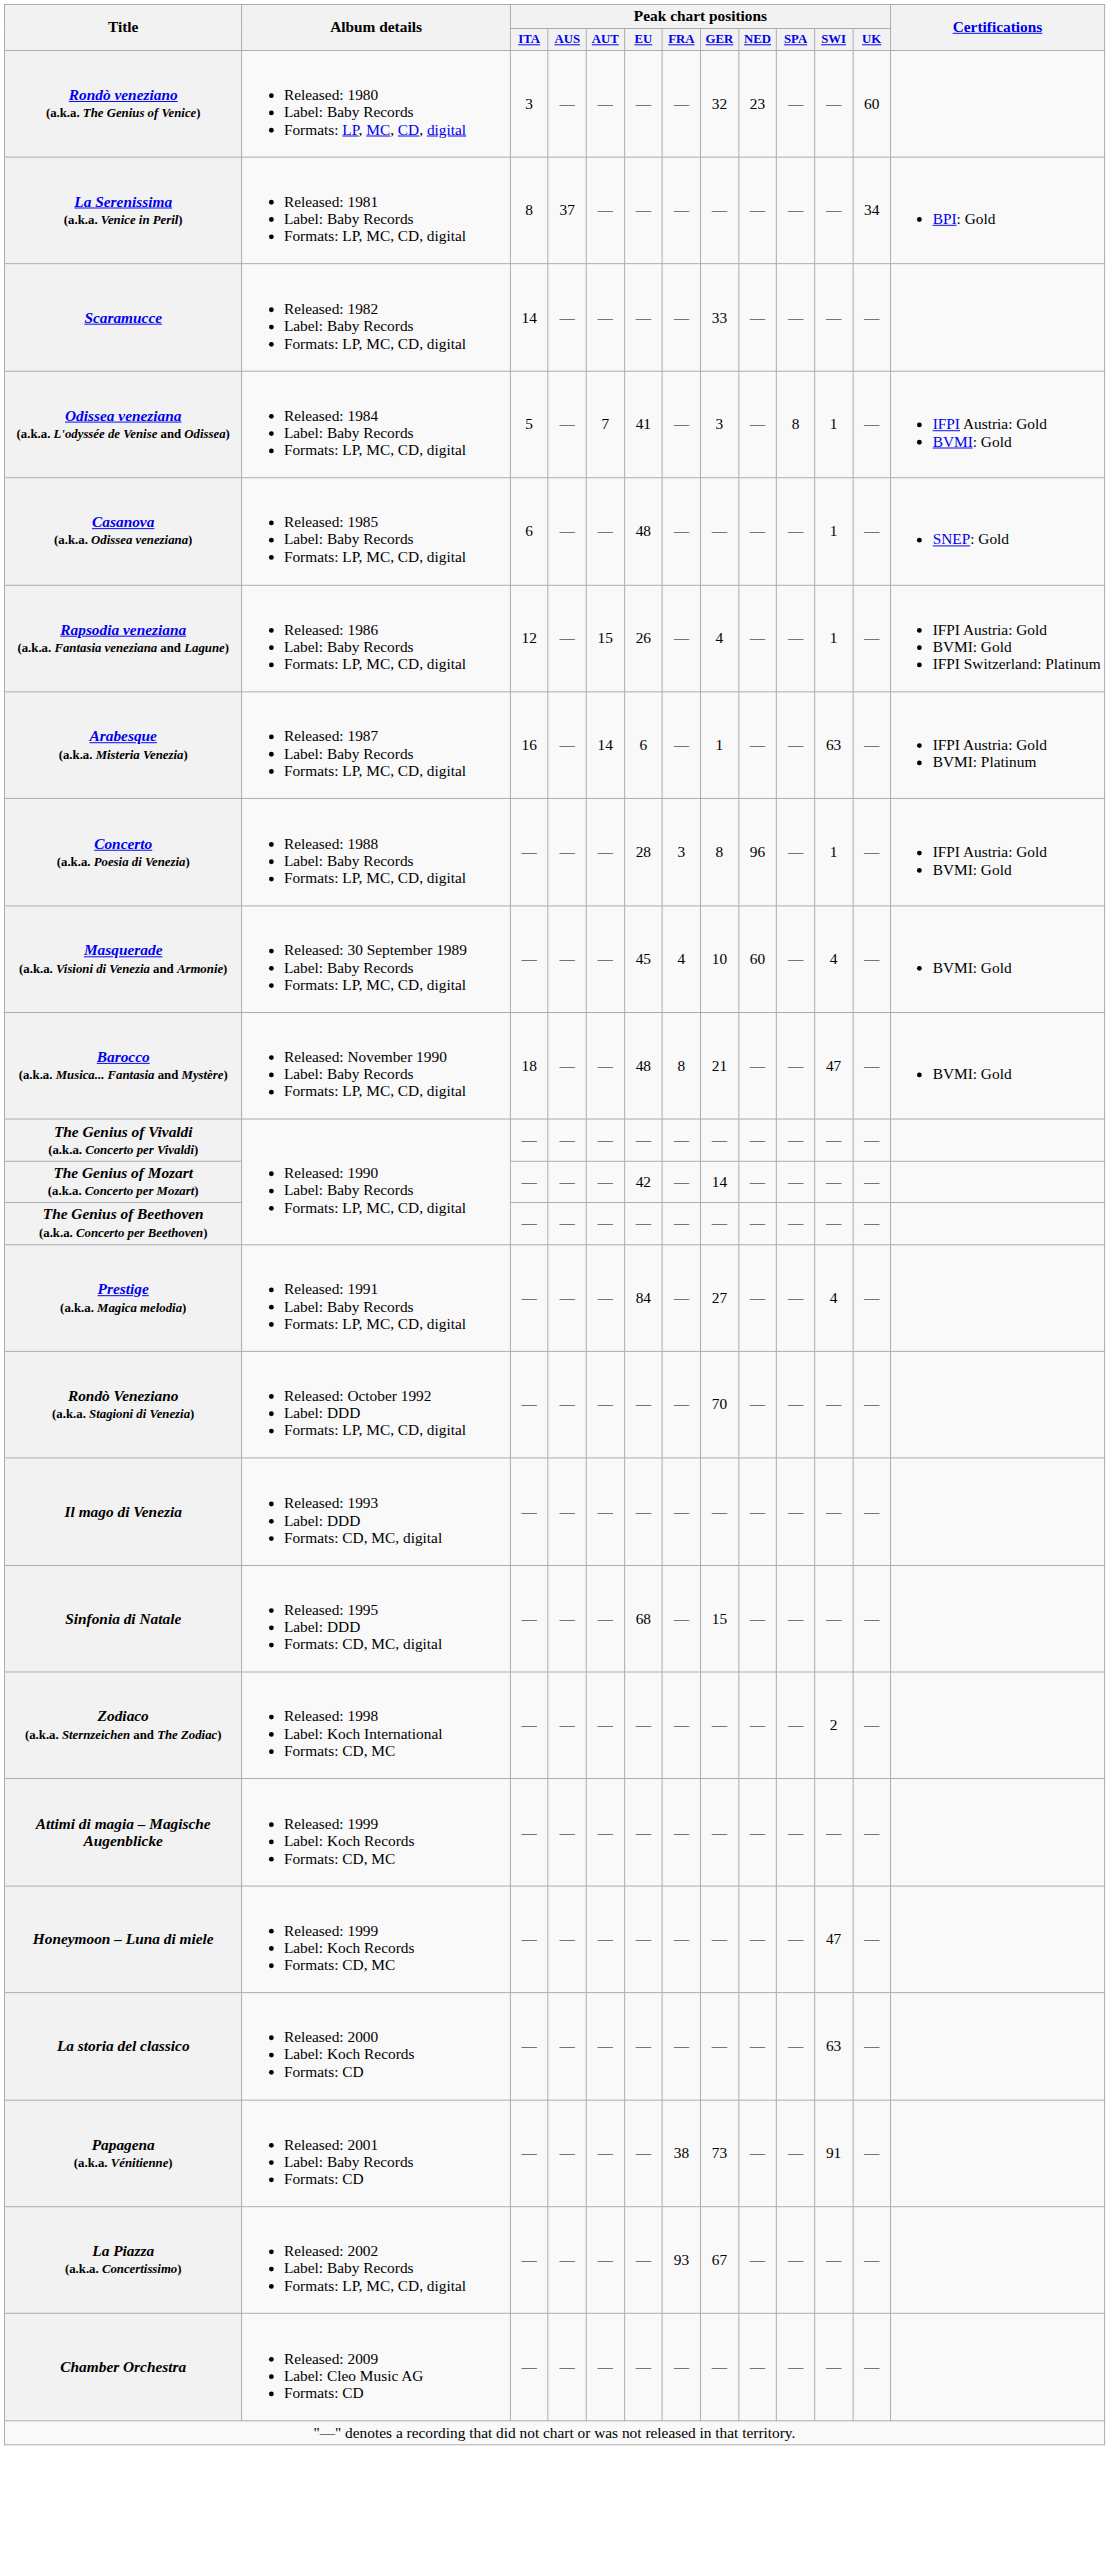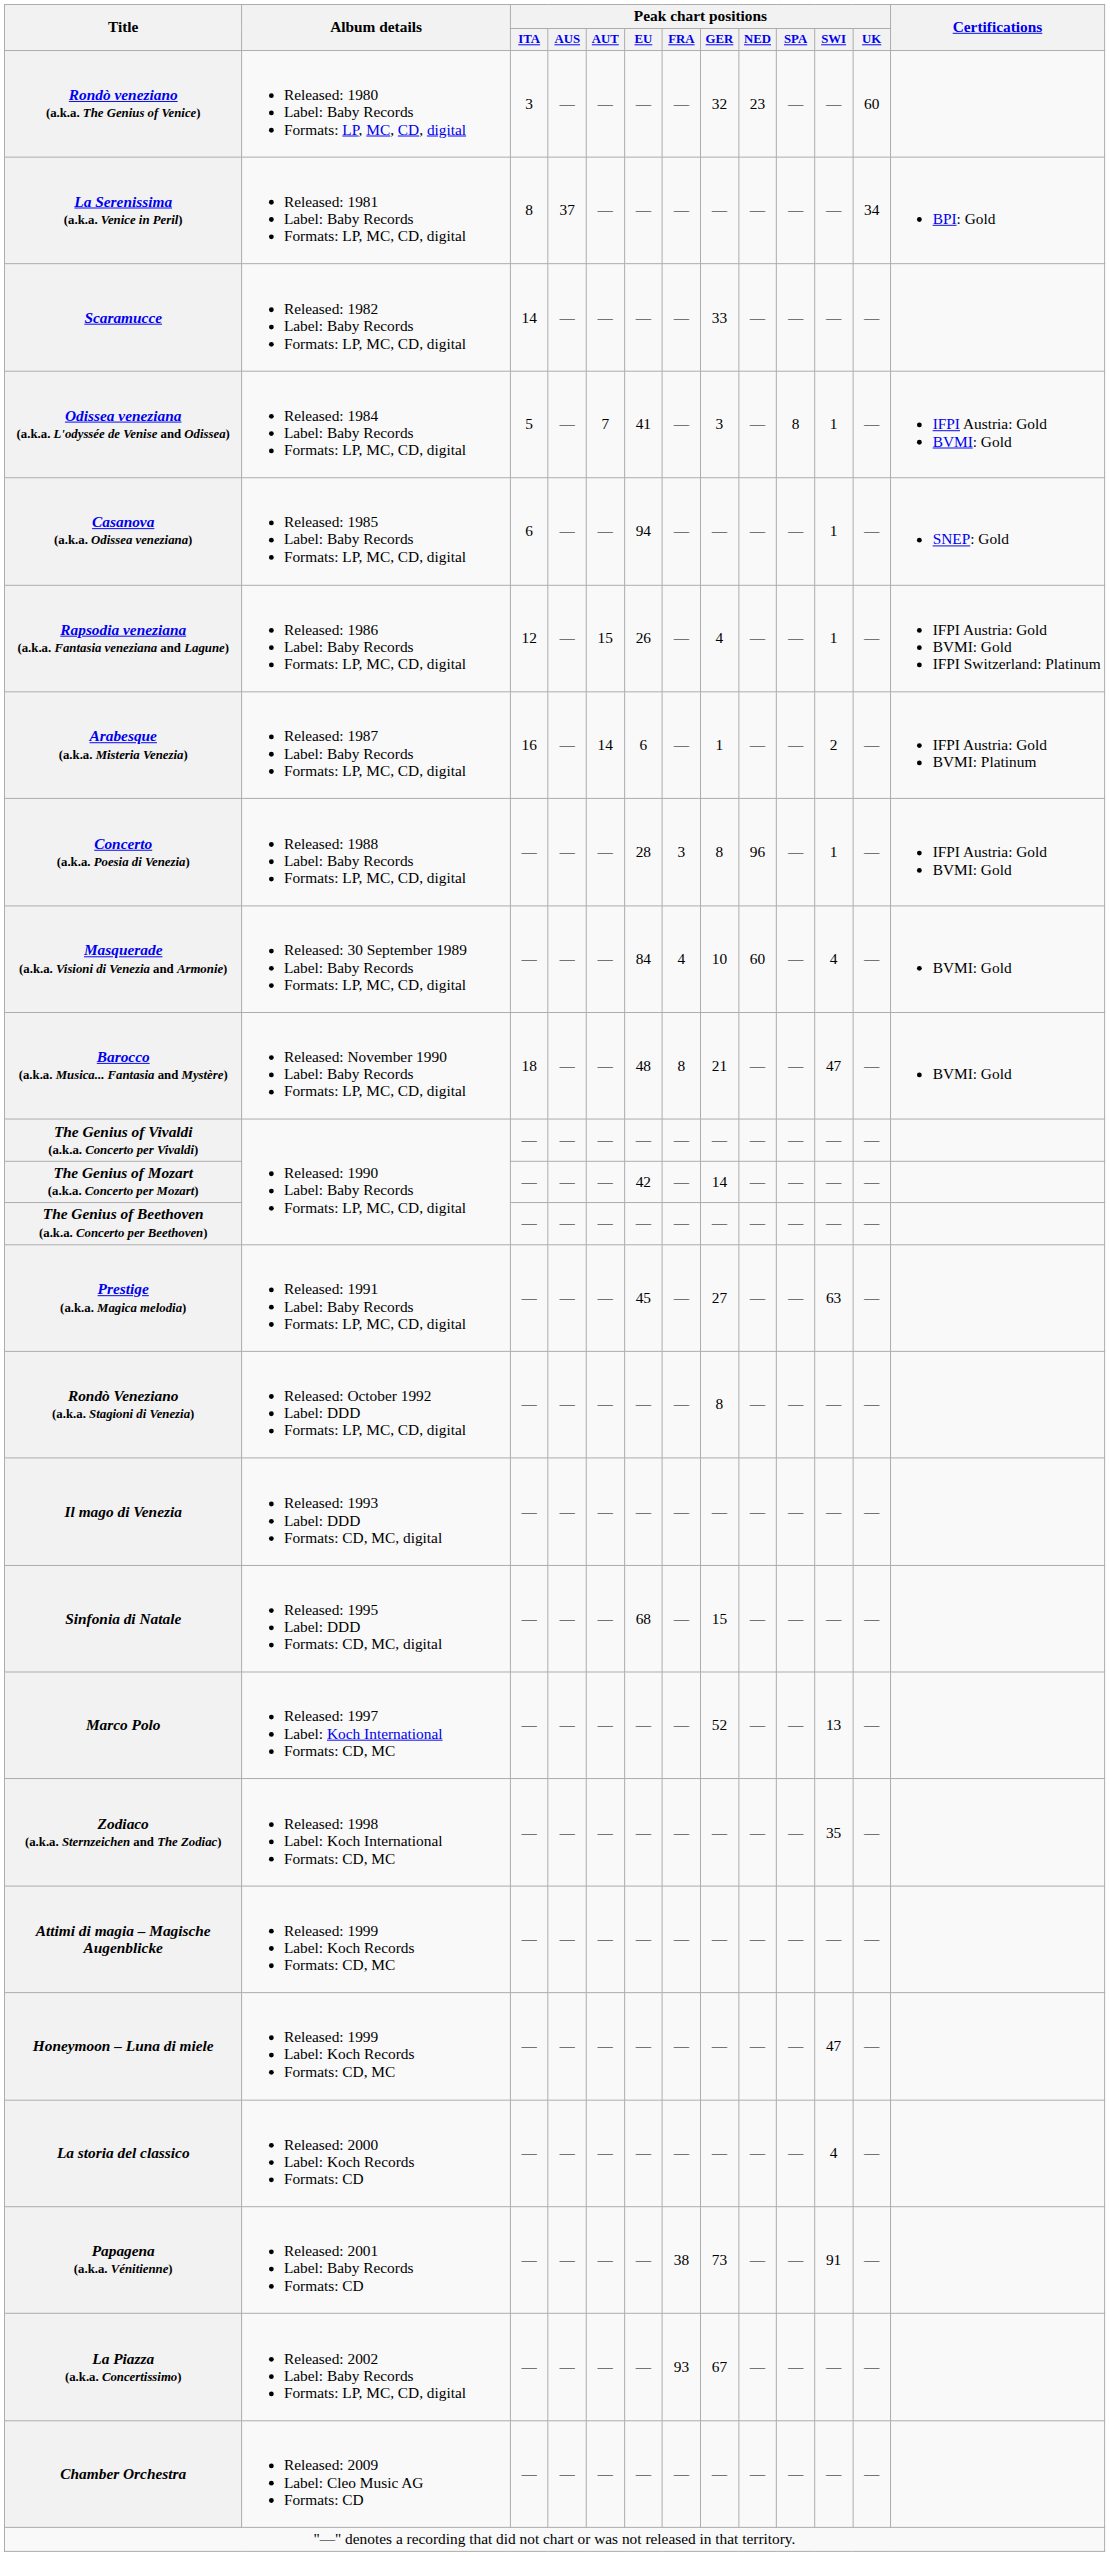Casanova (a.k.a. Odissea veneziana) | Peak chart positions / EU: 48 -> 94
Arabesque (a.k.a. Misteria Venezia) | Peak chart positions / SWI: 63 -> 2
Masquerade (a.k.a. Visioni di Venezia and Armonie) | Peak chart positions / EU: 45 -> 84
Prestige (a.k.a. Magica melodia) | Peak chart positions / EU: 84 -> 45
Prestige (a.k.a. Magica melodia) | Peak chart positions / SWI: 4 -> 63
Rondò Veneziano (a.k.a. Stagioni di Venezia) | Peak chart positions / GER: 70 -> 8
+ row: Marco Polo | Released: 1997 Label: Koch International Formats: CD, MC | — | — | — | — | — | 52 | — | — | 13 | —
Zodiaco (a.k.a. Sternzeichen and The Zodiac) | Peak chart positions / SWI: 2 -> 35
La storia del classico | Peak chart positions / SWI: 63 -> 4
